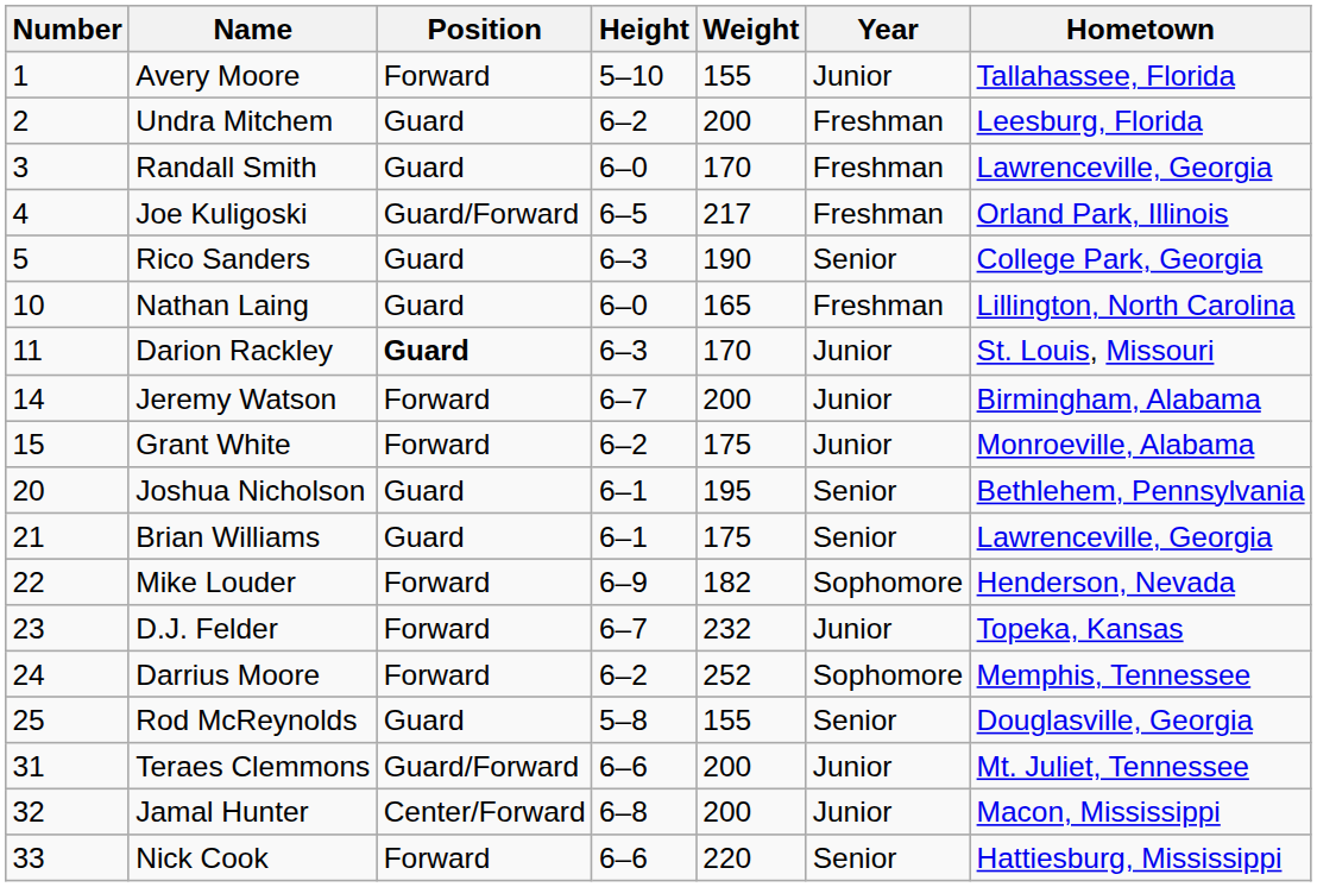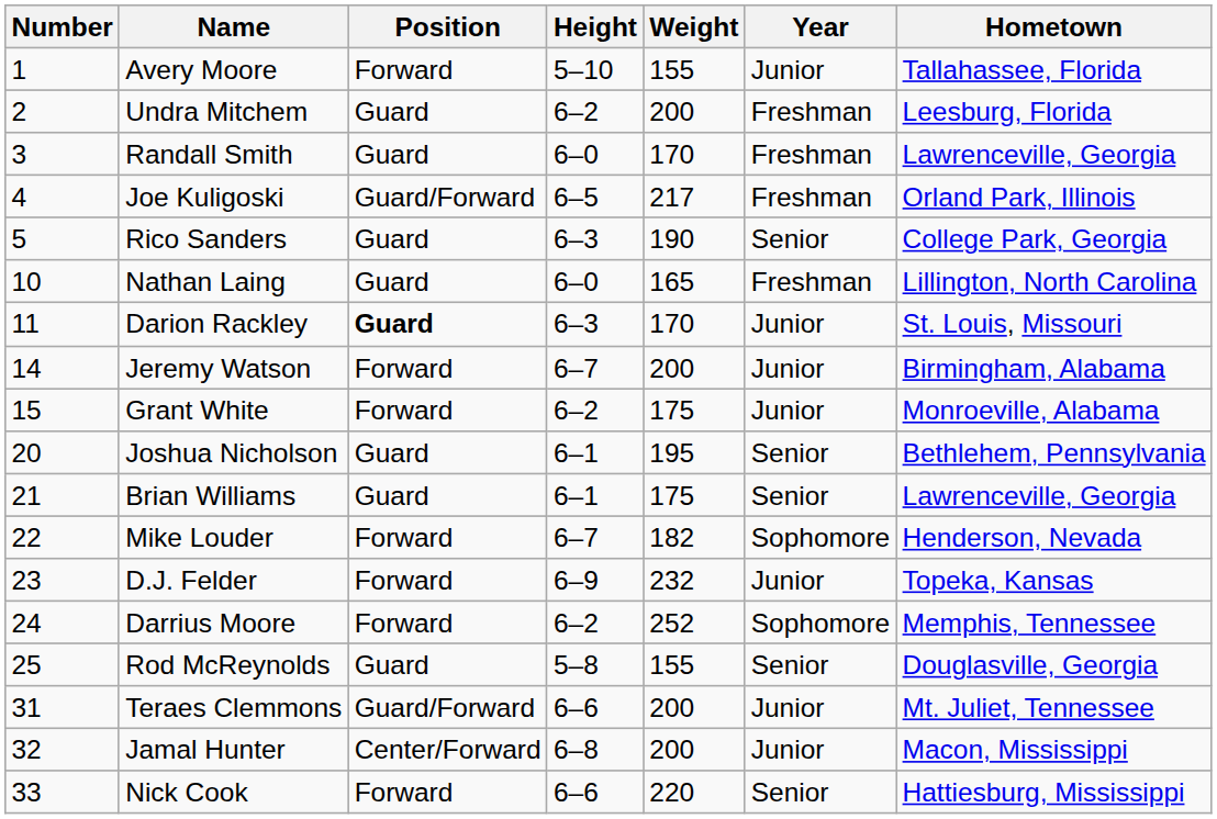Mike Louder | Height: 6–9 -> 6–7
D.J. Felder | Height: 6–7 -> 6–9
